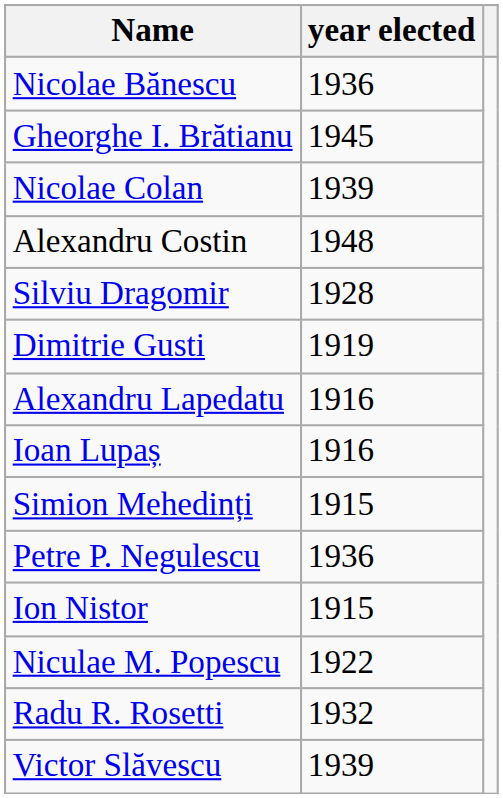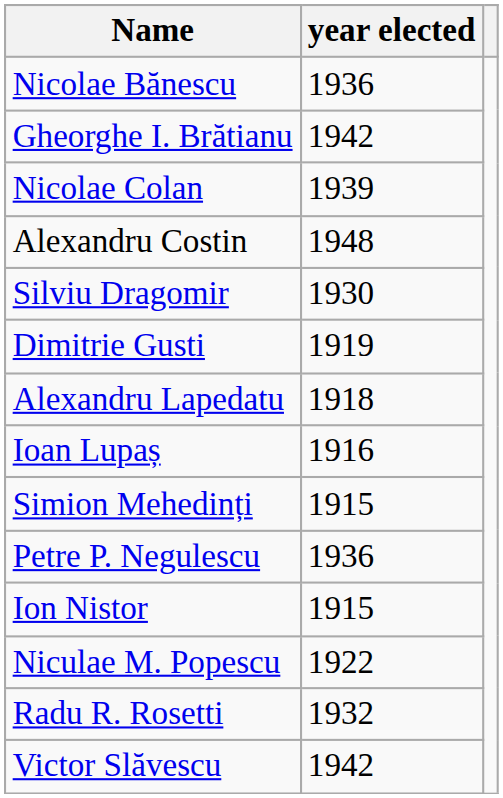Gheorghe I. Brătianu | year elected: 1945 -> 1942
Silviu Dragomir | year elected: 1928 -> 1930
Alexandru Lapedatu | year elected: 1916 -> 1918
Victor Slăvescu | year elected: 1939 -> 1942
